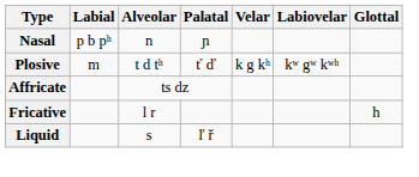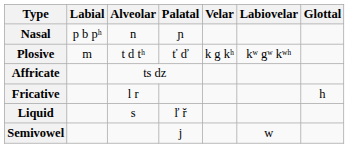+ row: Semivowel | j | w
